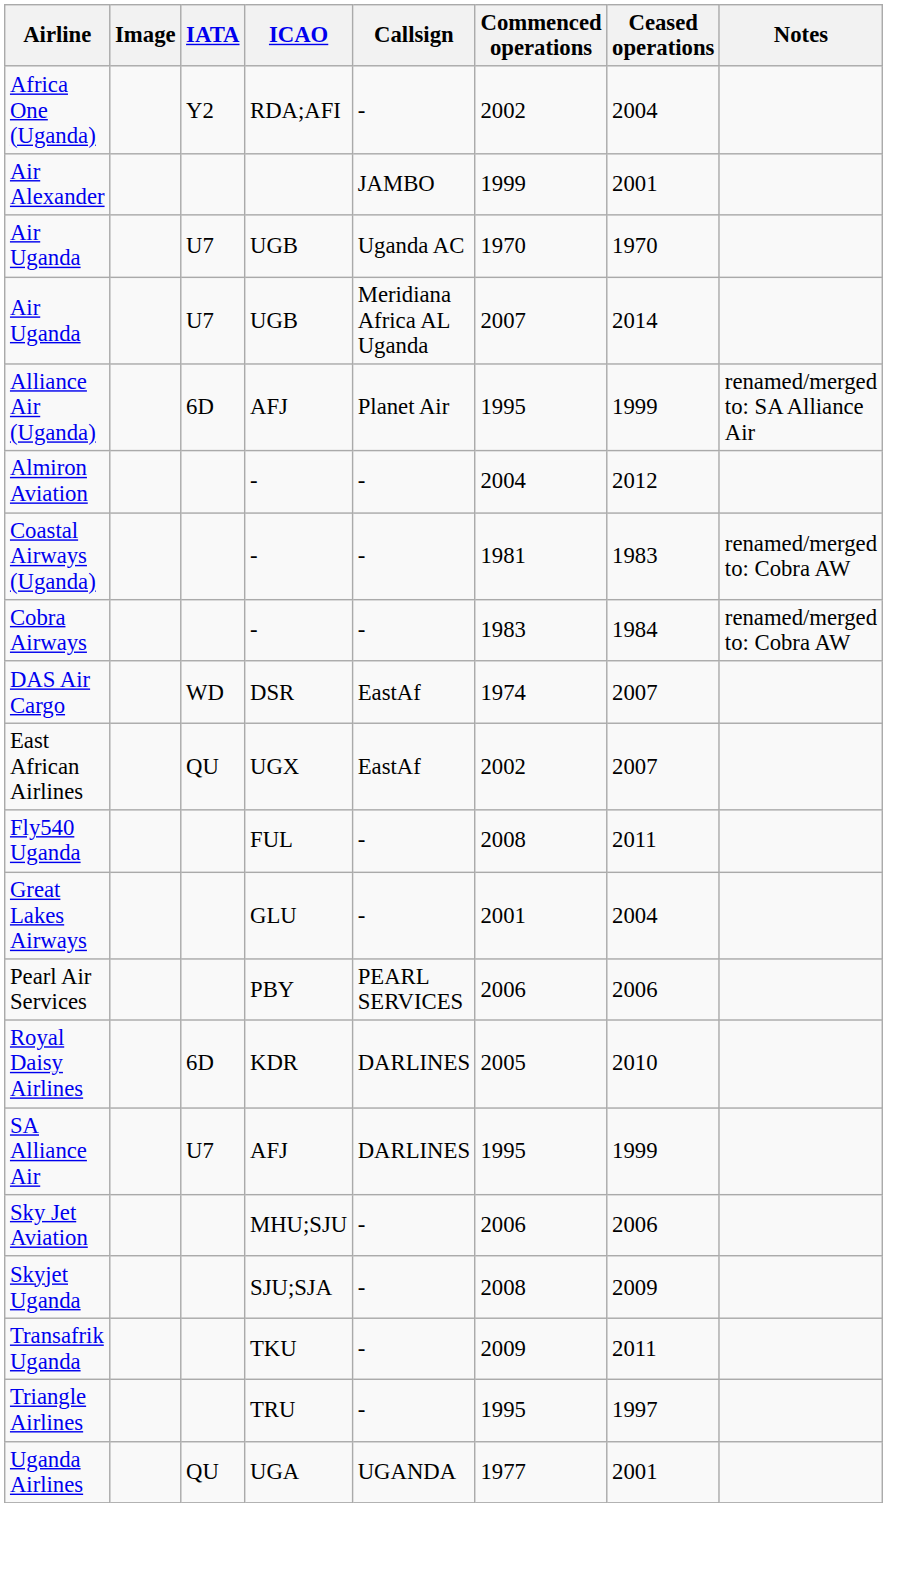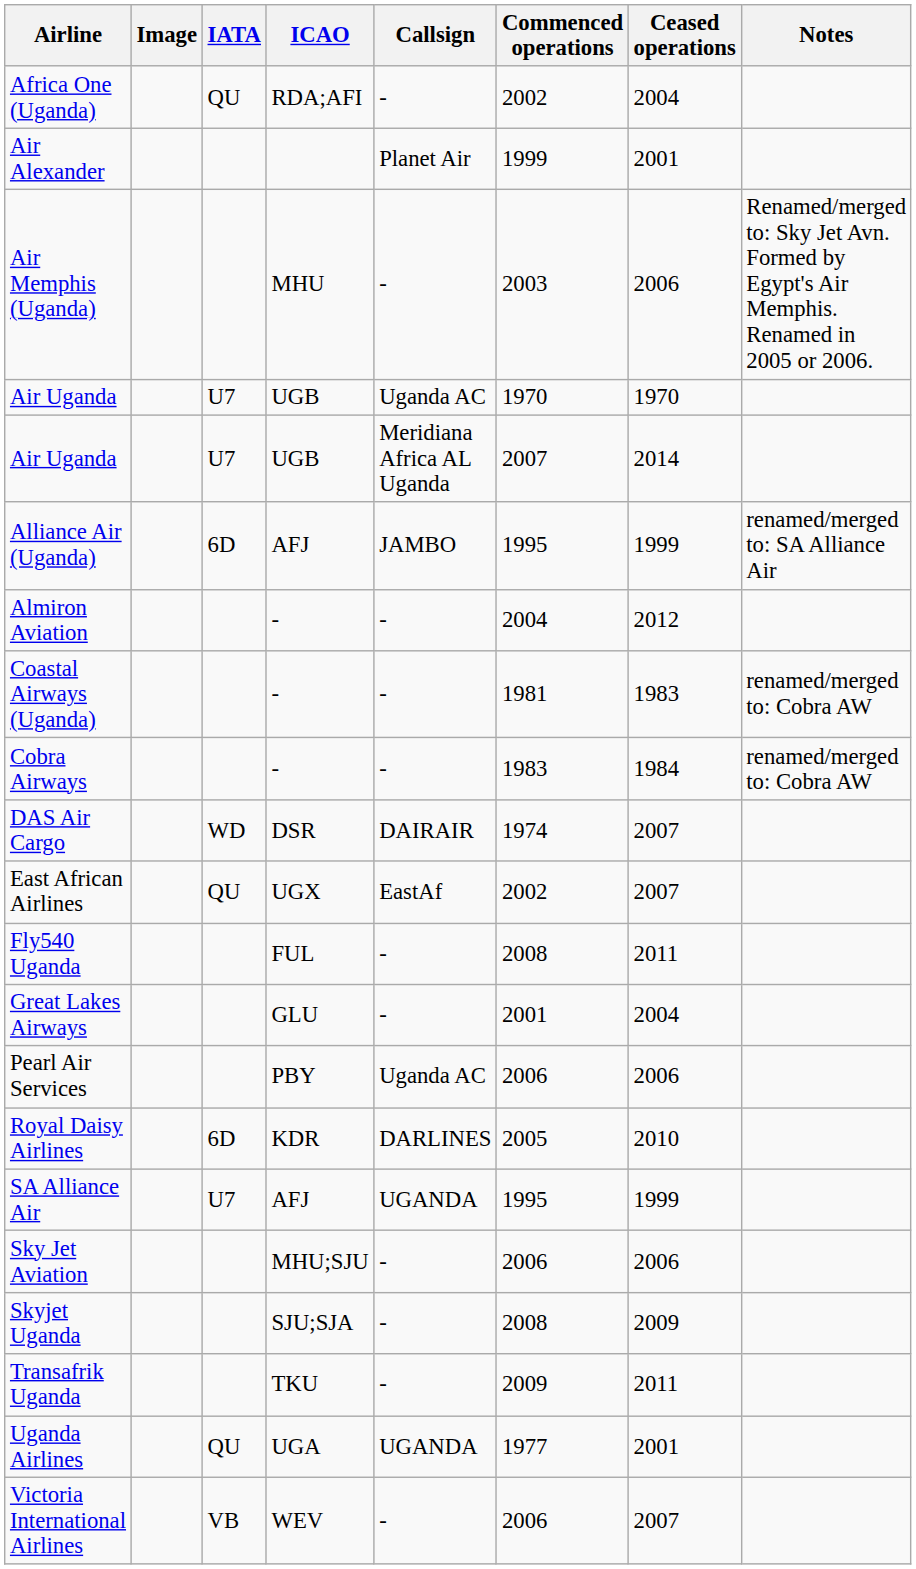Africa One (Uganda) | IATA: Y2 -> QU
Air Alexander | Callsign: JAMBO -> Planet Air
+ row: Air Memphis (Uganda) | MHU | - | 2003 | 2006 | Renamed/merged to: Sky Jet Avn. Formed by Egypt's Air Memphis. Renamed in 2005 or 2006.
Alliance Air (Uganda) | Callsign: Planet Air -> JAMBO
DAS Air Cargo | Callsign: EastAf -> DAIRAIR
Pearl Air Services | Callsign: PEARL SERVICES -> Uganda AC
SA Alliance Air | Callsign: DARLINES -> UGANDA
- row: Triangle Airlines | TRU | - | 1995 | 1997
+ row: Victoria International Airlines | VB | WEV | - | 2006 | 2007
